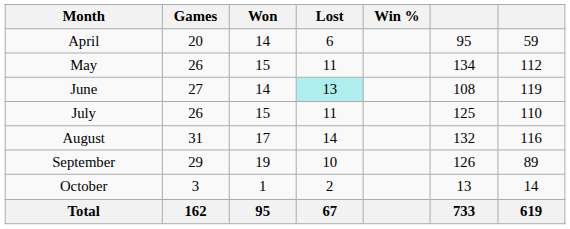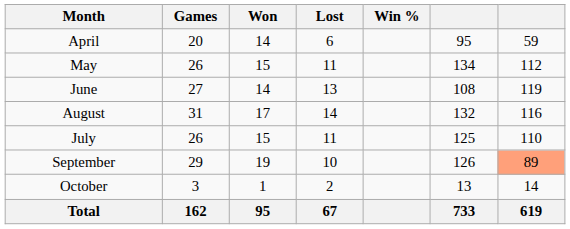June | Lost: paleturquoise background -> no background
rows swapped: July <-> August
September | column 7: no background -> lightsalmon background
